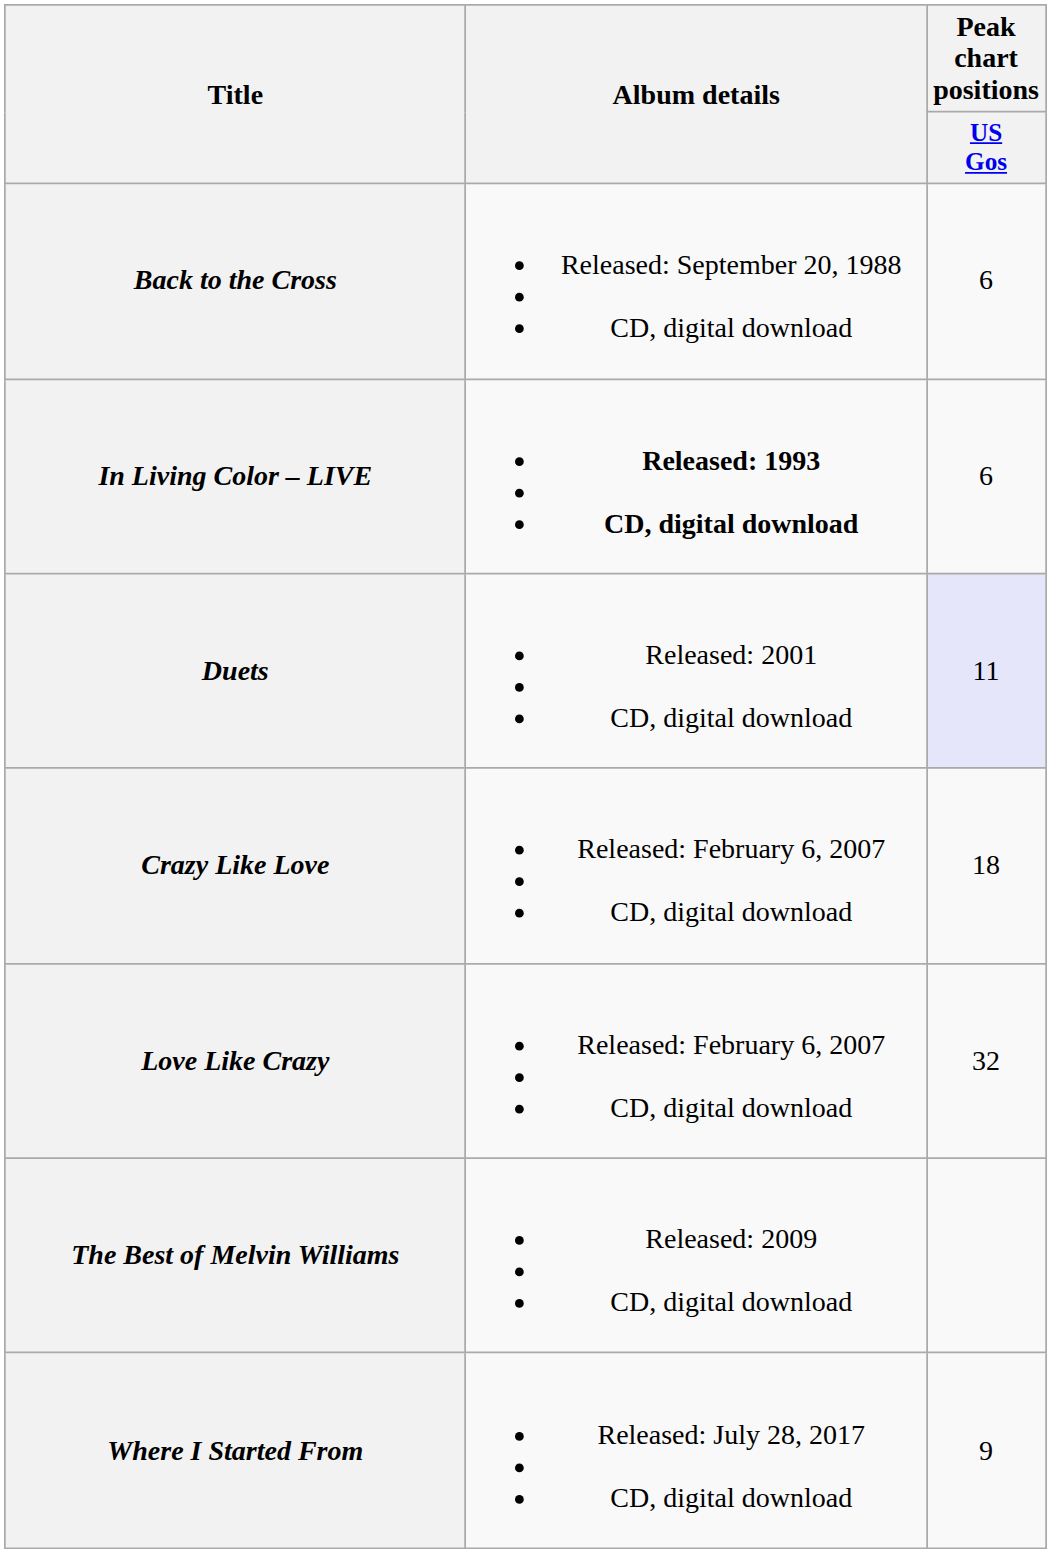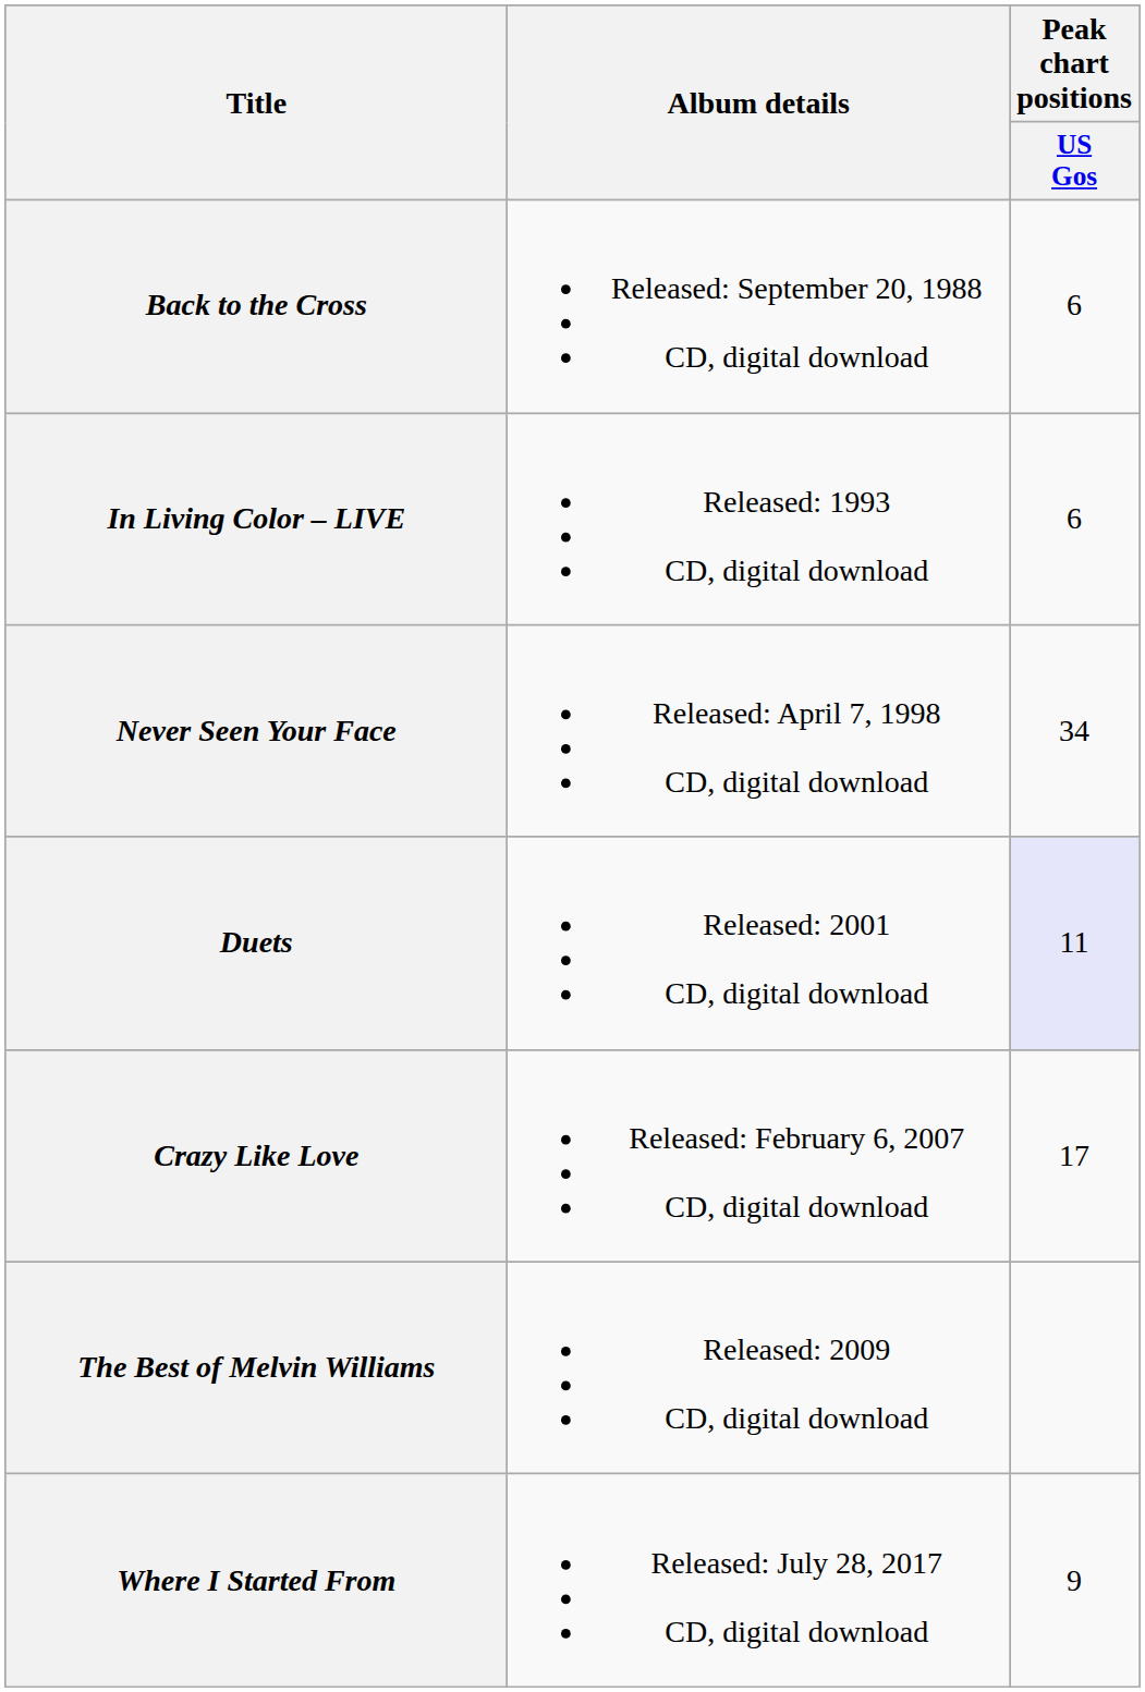In Living Color – LIVE | Album details: bold -> normal
+ row: Never Seen Your Face | Released: April 7, 1998 CD, digital download | 34
Crazy Like Love | Peak chart positions / US Gos: 18 -> 17
- row: Love Like Crazy | Released: February 6, 2007 CD, digital download | 32
